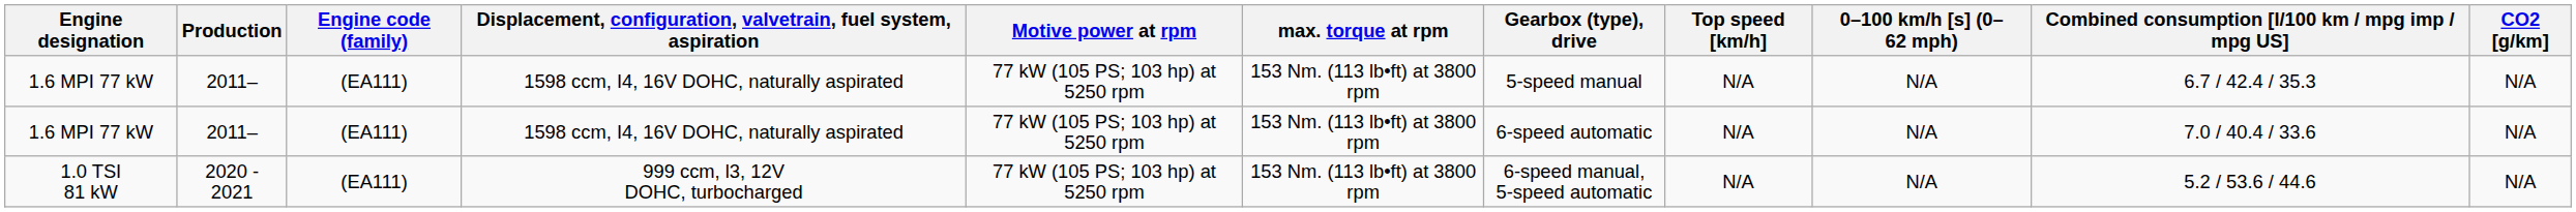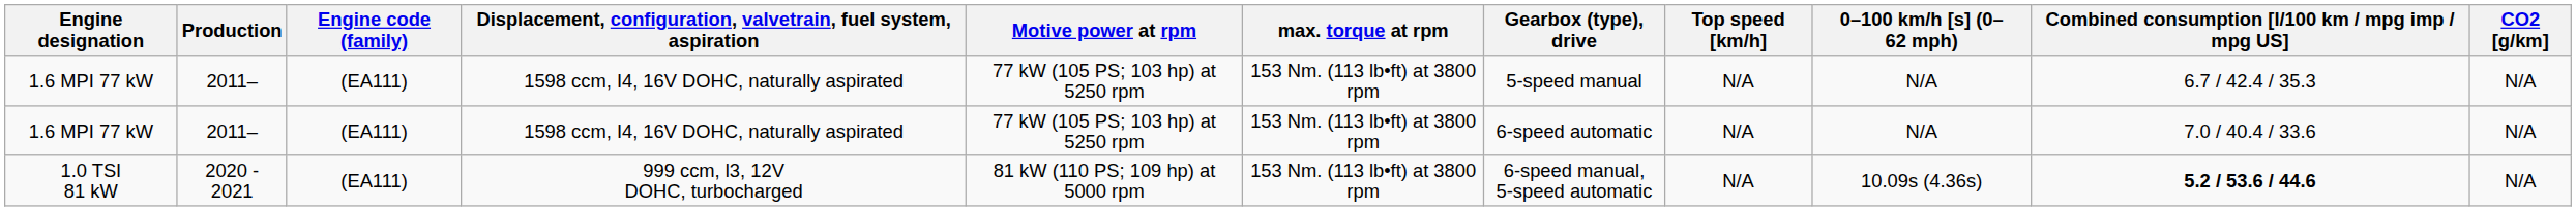1.0 TSI 81 kW | Motive power at rpm: 77 kW (105 PS; 103 hp) at 5250 rpm -> 81 kW (110 PS; 109 hp) at 5000 rpm
1.0 TSI 81 kW | 0–100 km/h [s] (0–62 mph): N/A -> 10.09s (4.36s)
1.0 TSI 81 kW | Combined consumption [l/100 km / mpg imp / mpg US]: normal -> bold
